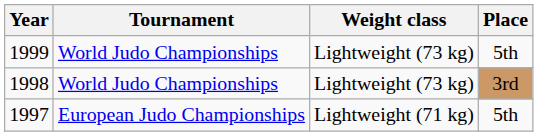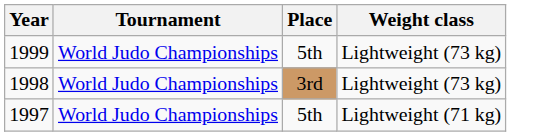columns swapped: Place <-> Weight class
1997 | Tournament: European Judo Championships -> World Judo Championships
